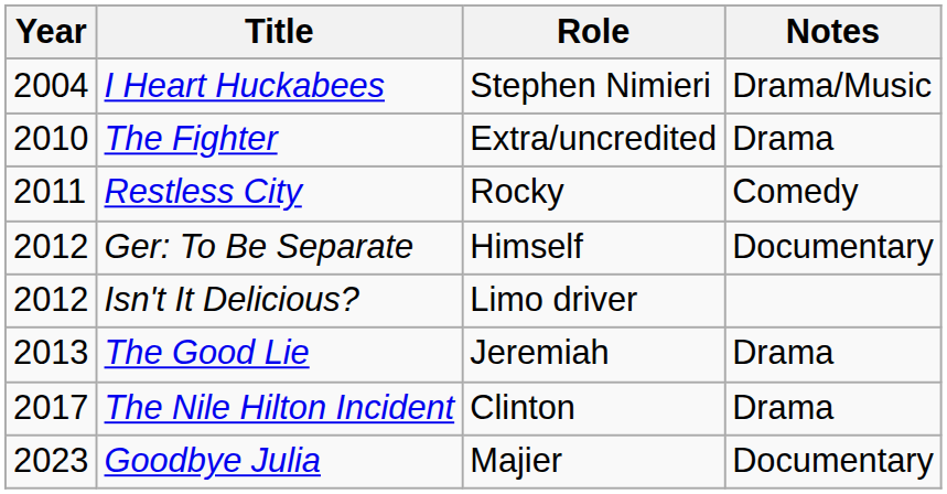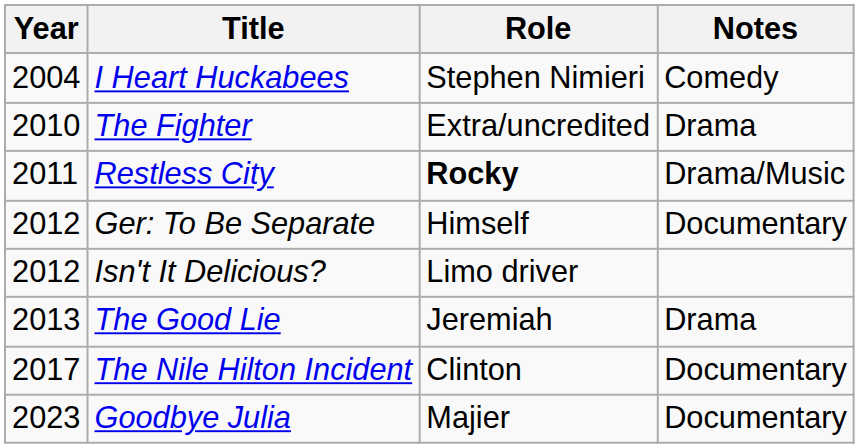I Heart Huckabees | Notes: Drama/Music -> Comedy
Restless City | Role: normal -> bold
Restless City | Notes: Comedy -> Drama/Music
The Nile Hilton Incident | Notes: Drama -> Documentary
